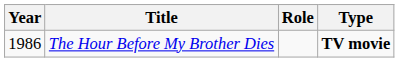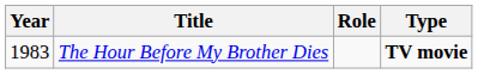The Hour Before My Brother Dies | Year: 1986 -> 1983
